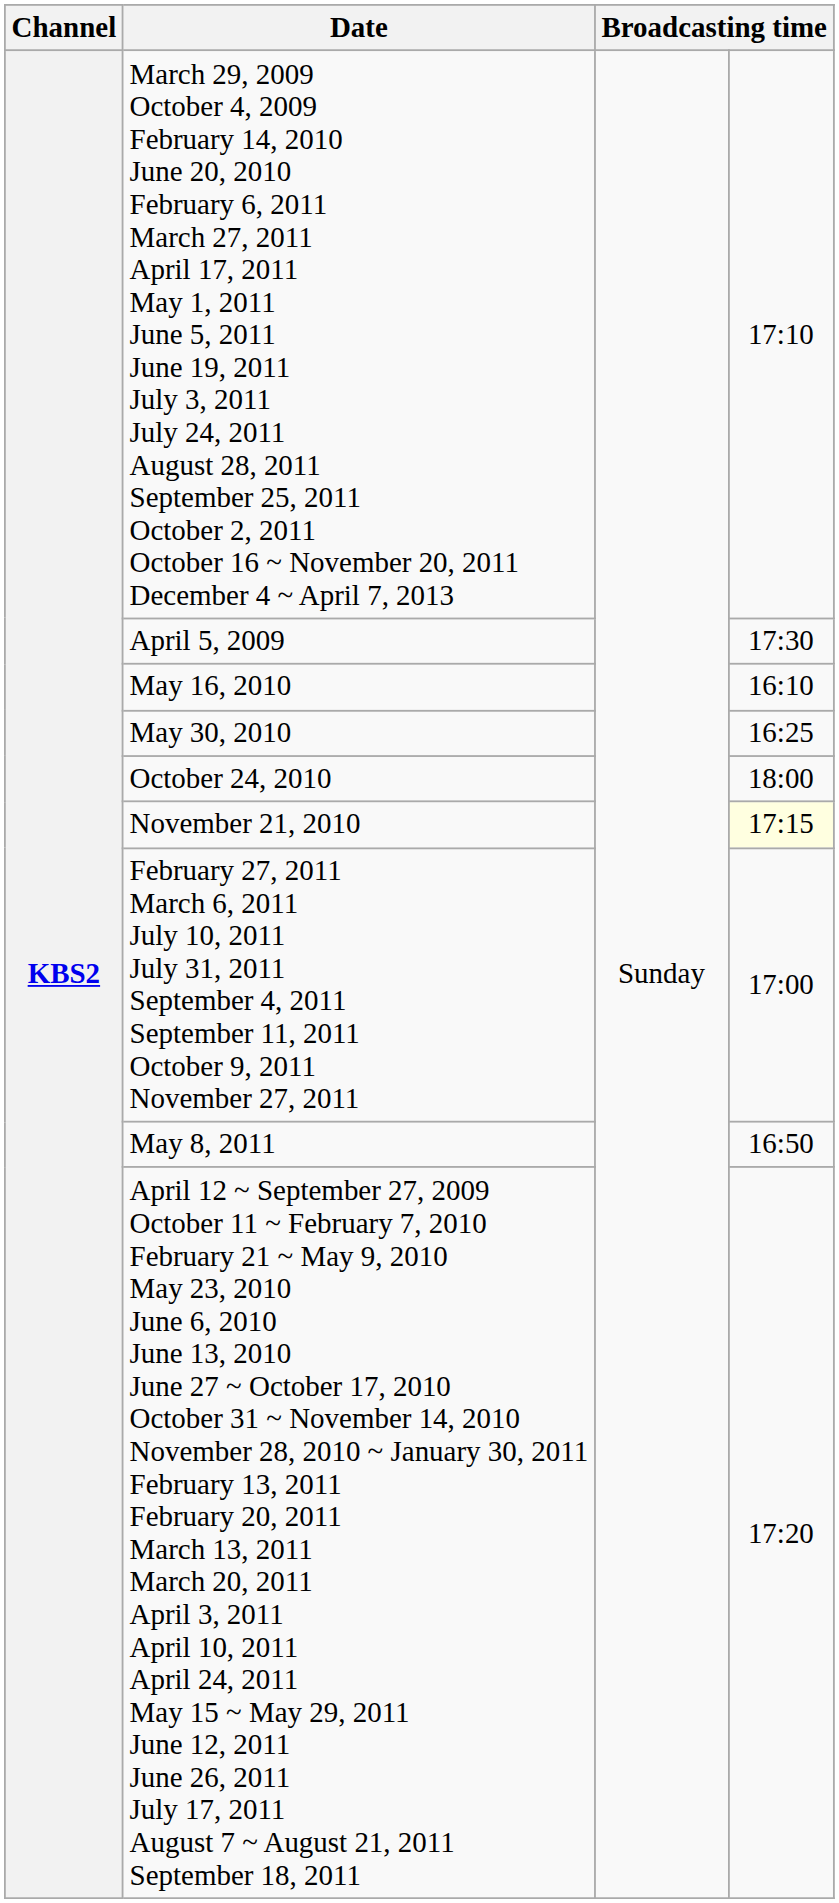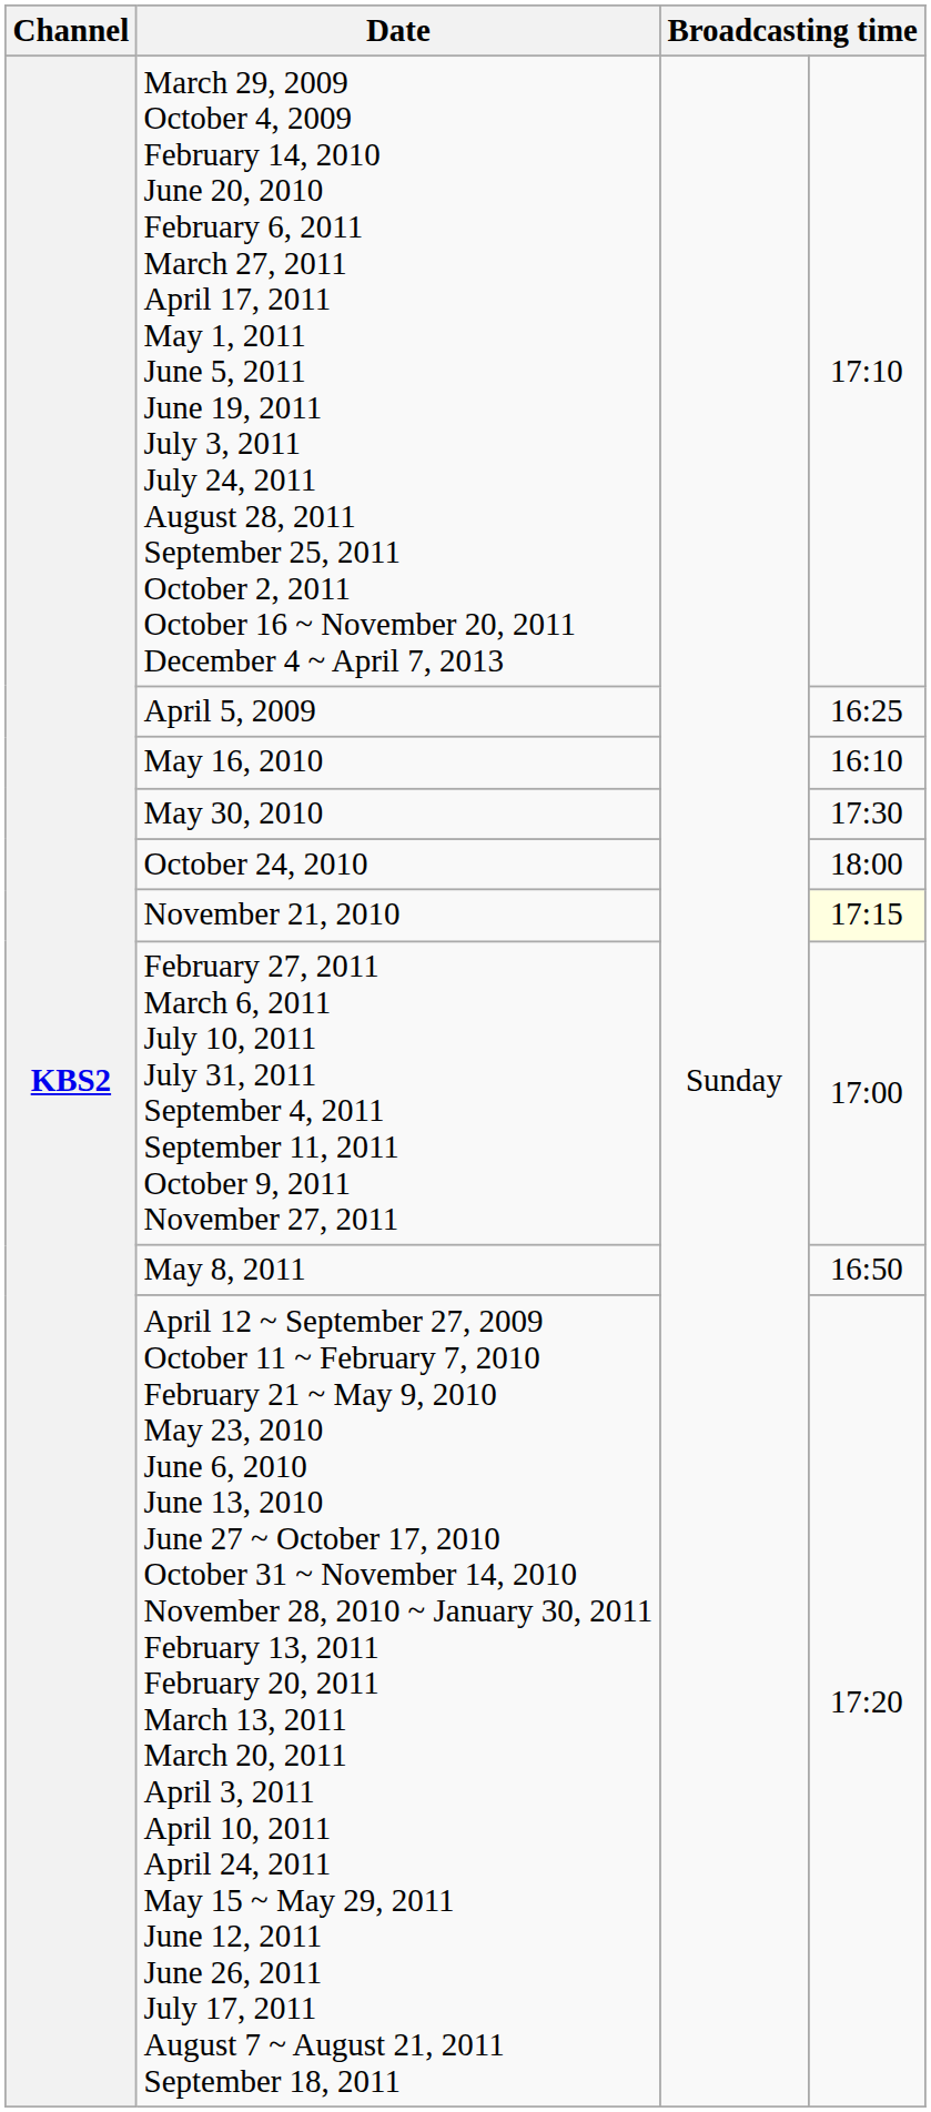April 5, 2009 | column 4: 17:30 -> 16:25
May 30, 2010 | column 4: 16:25 -> 17:30
